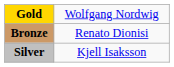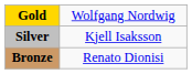rows swapped: Silver <-> Bronze
